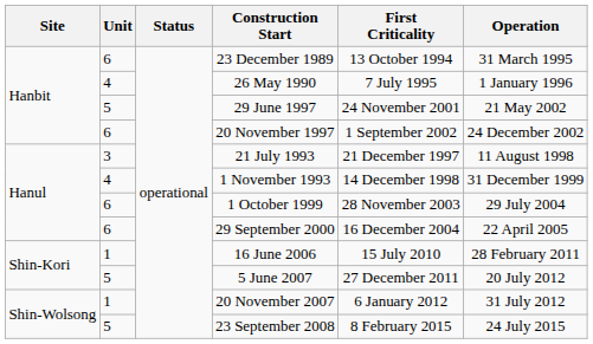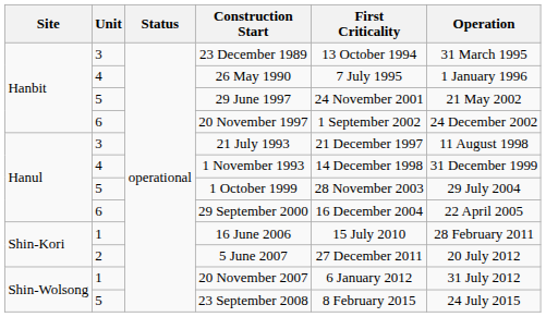23 December 1989 | Unit: 6 -> 3
1 October 1999 | Unit: 6 -> 5
5 June 2007 | Unit: 5 -> 2
